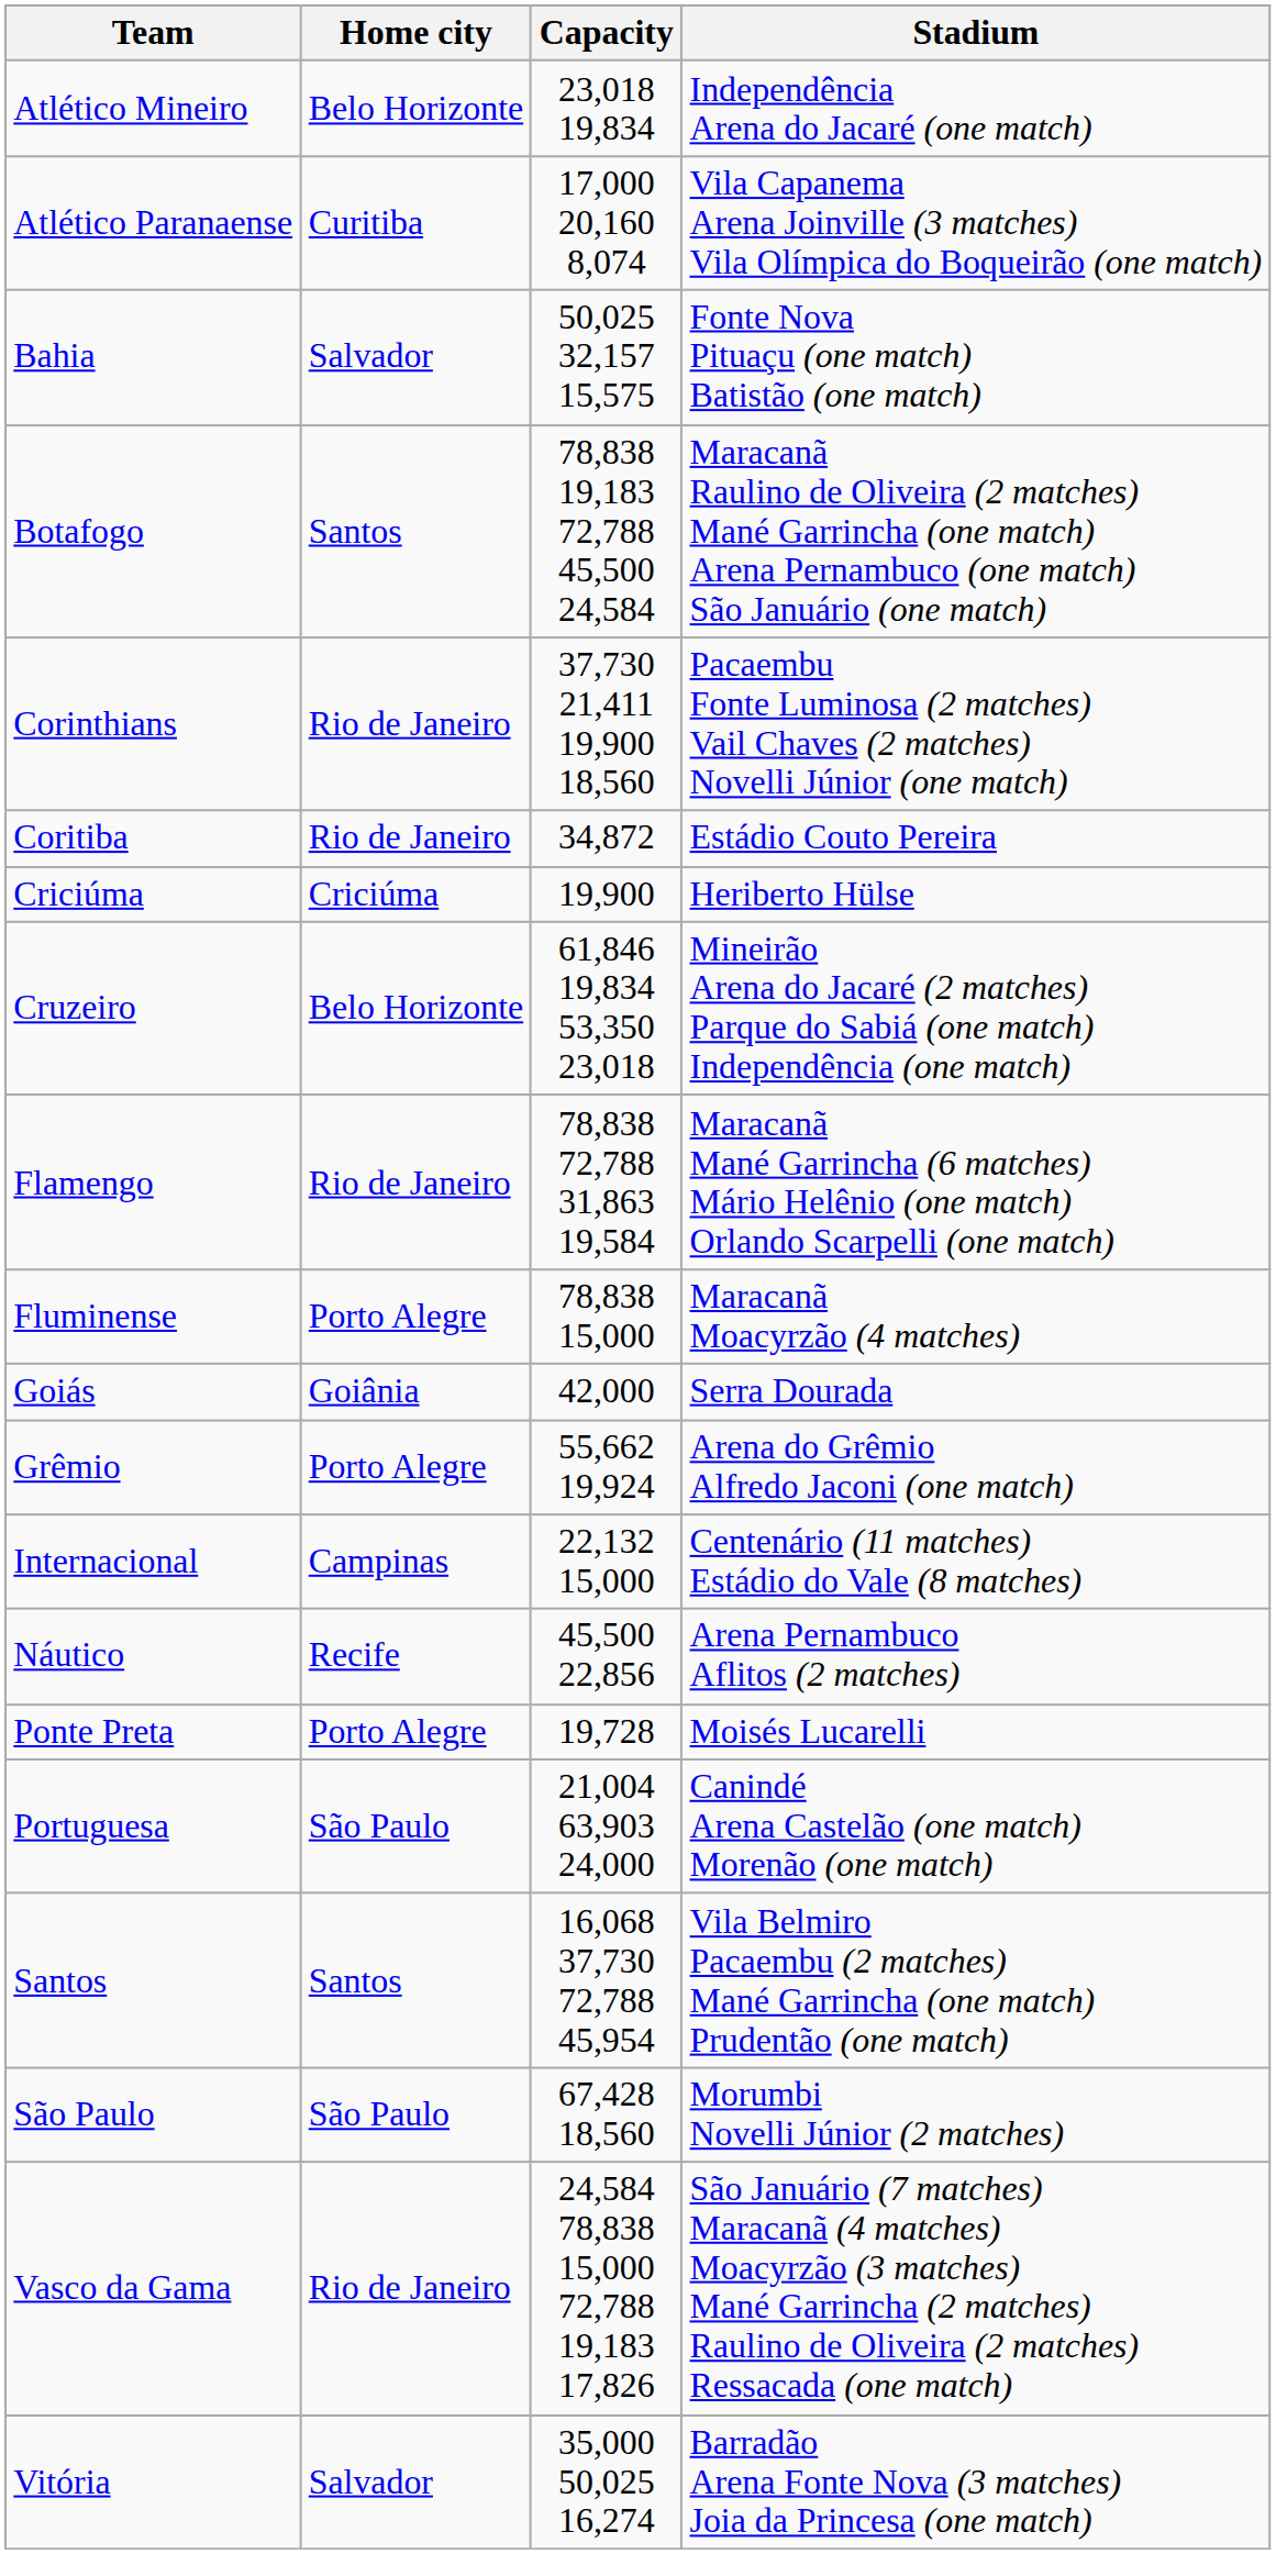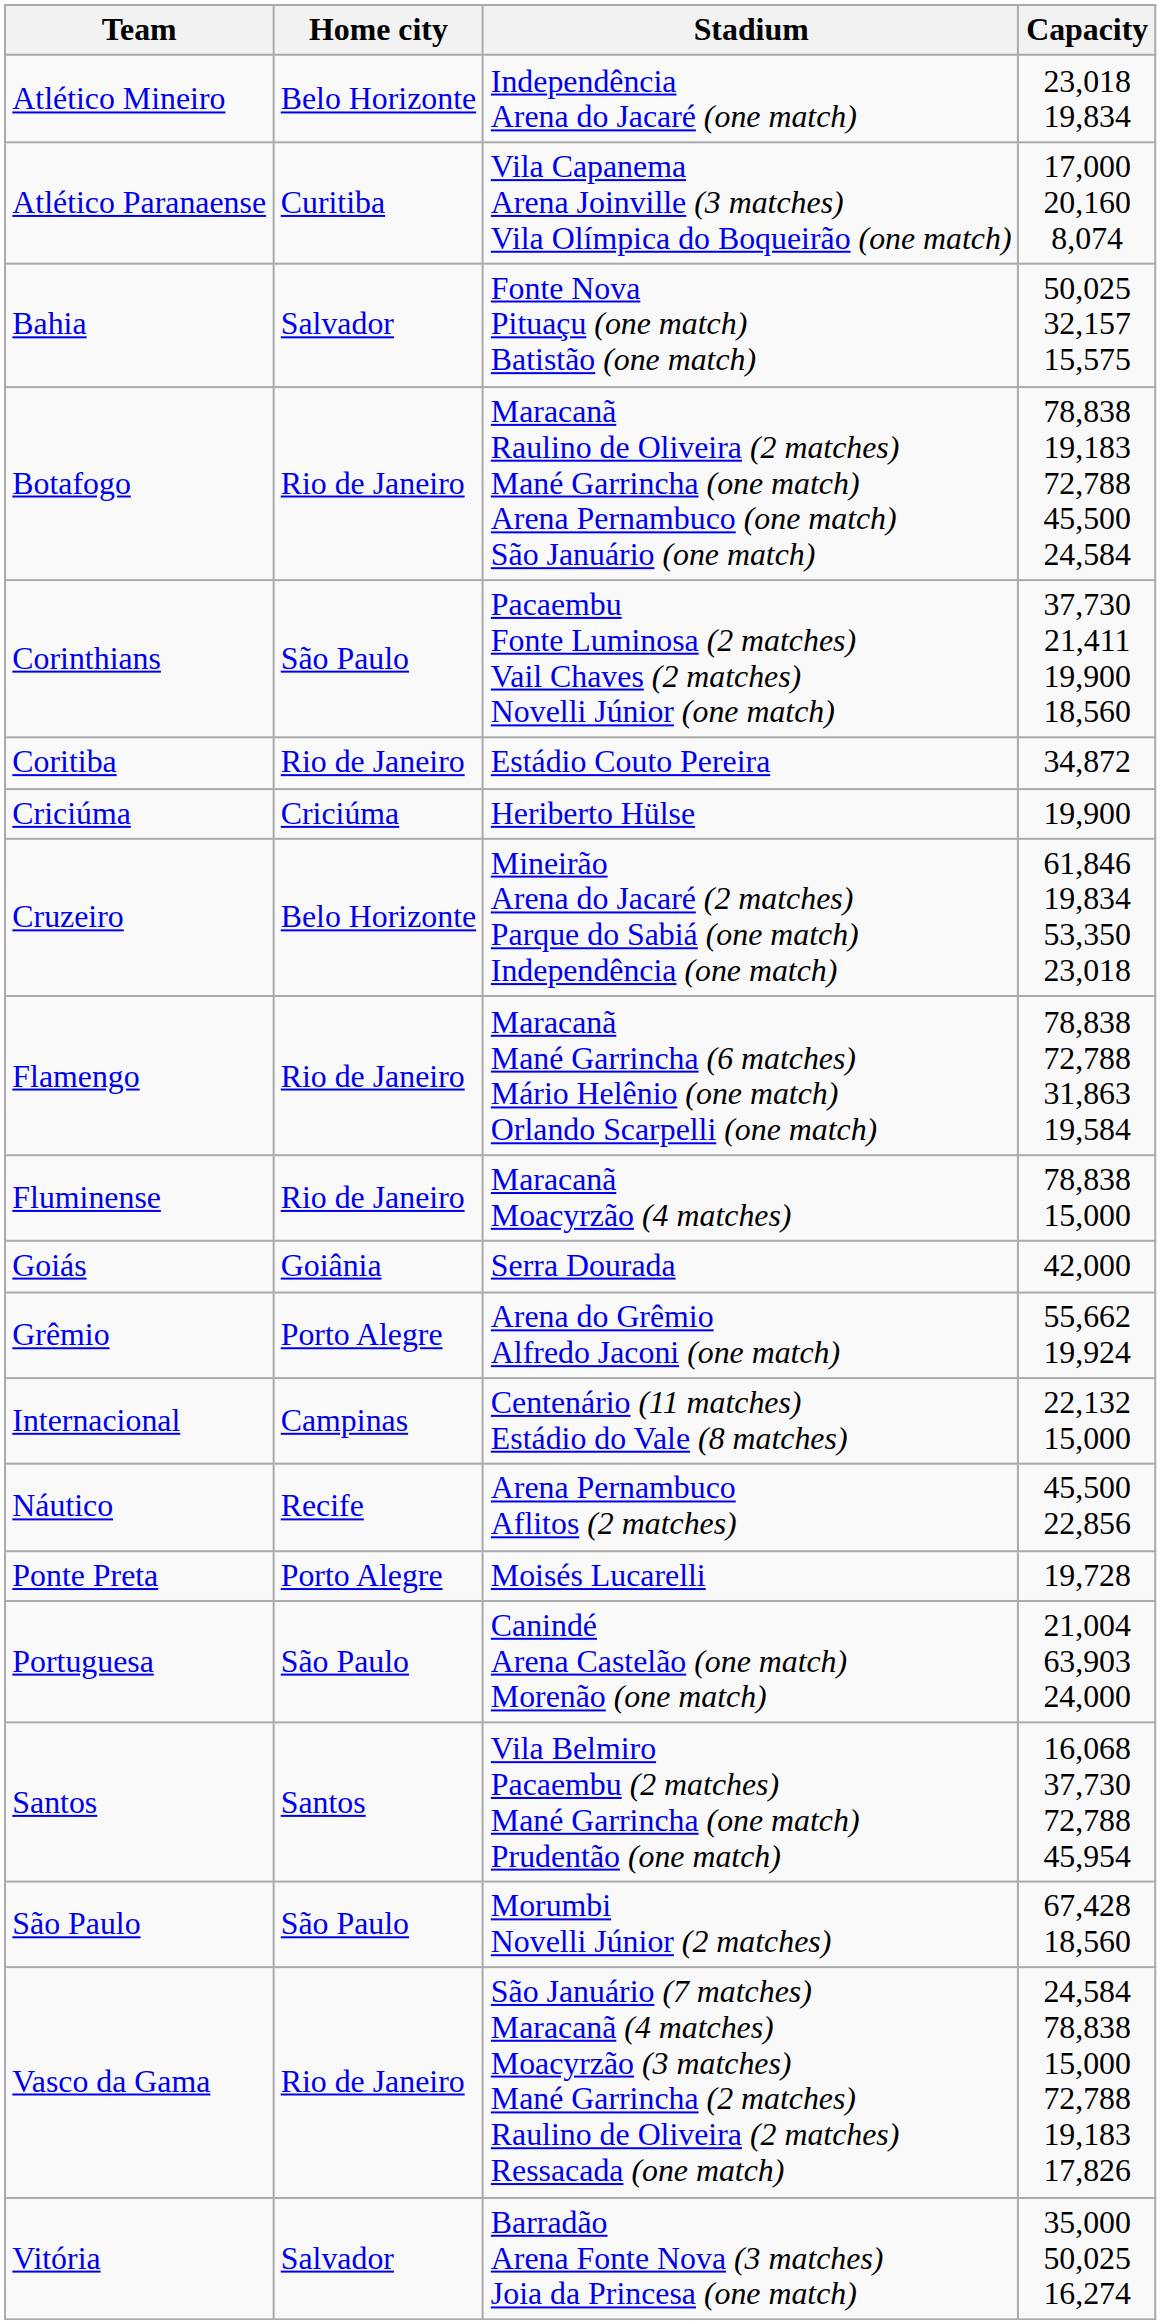columns swapped: Stadium <-> Capacity
Botafogo | Home city: Santos -> Rio de Janeiro
Corinthians | Home city: Rio de Janeiro -> São Paulo
Fluminense | Home city: Porto Alegre -> Rio de Janeiro
